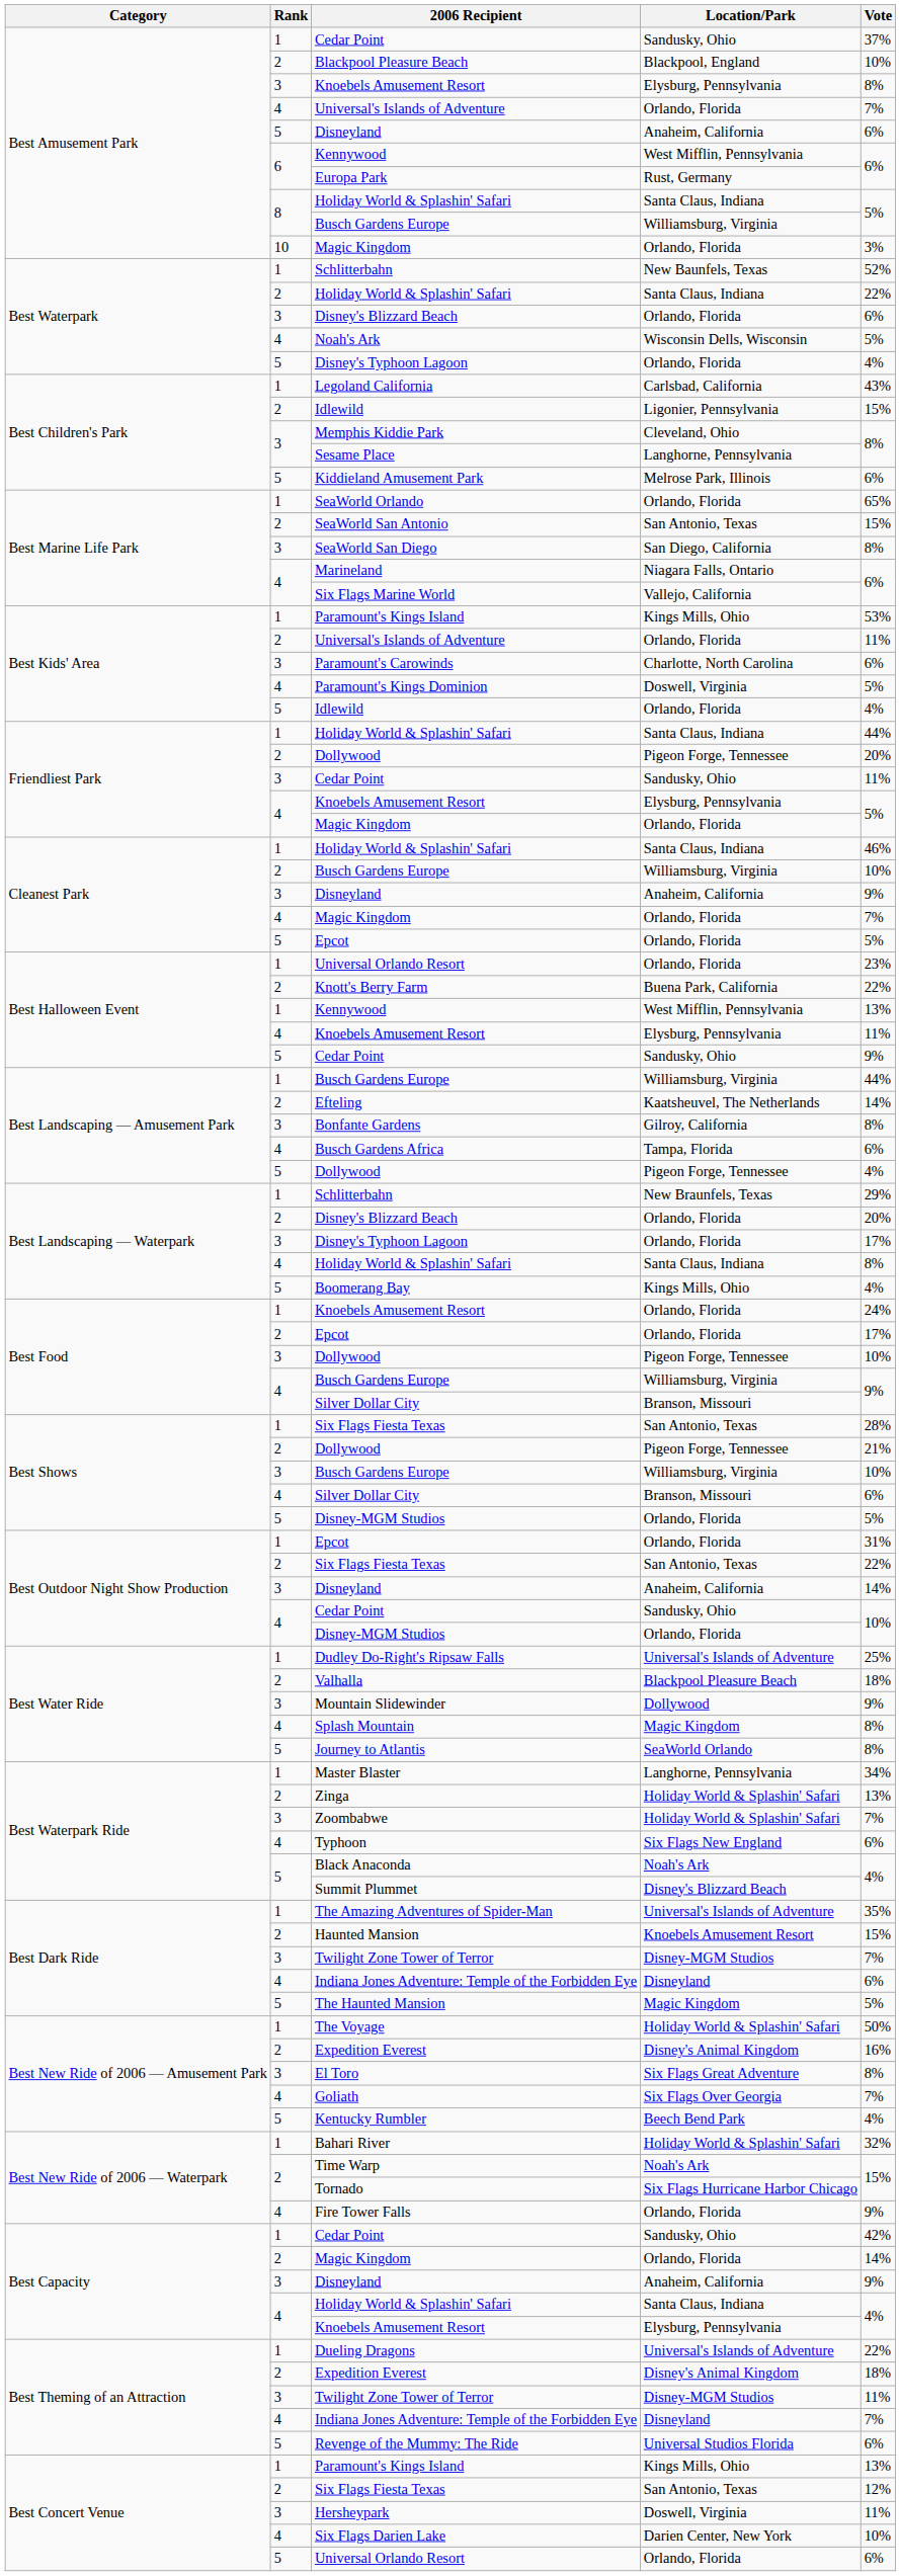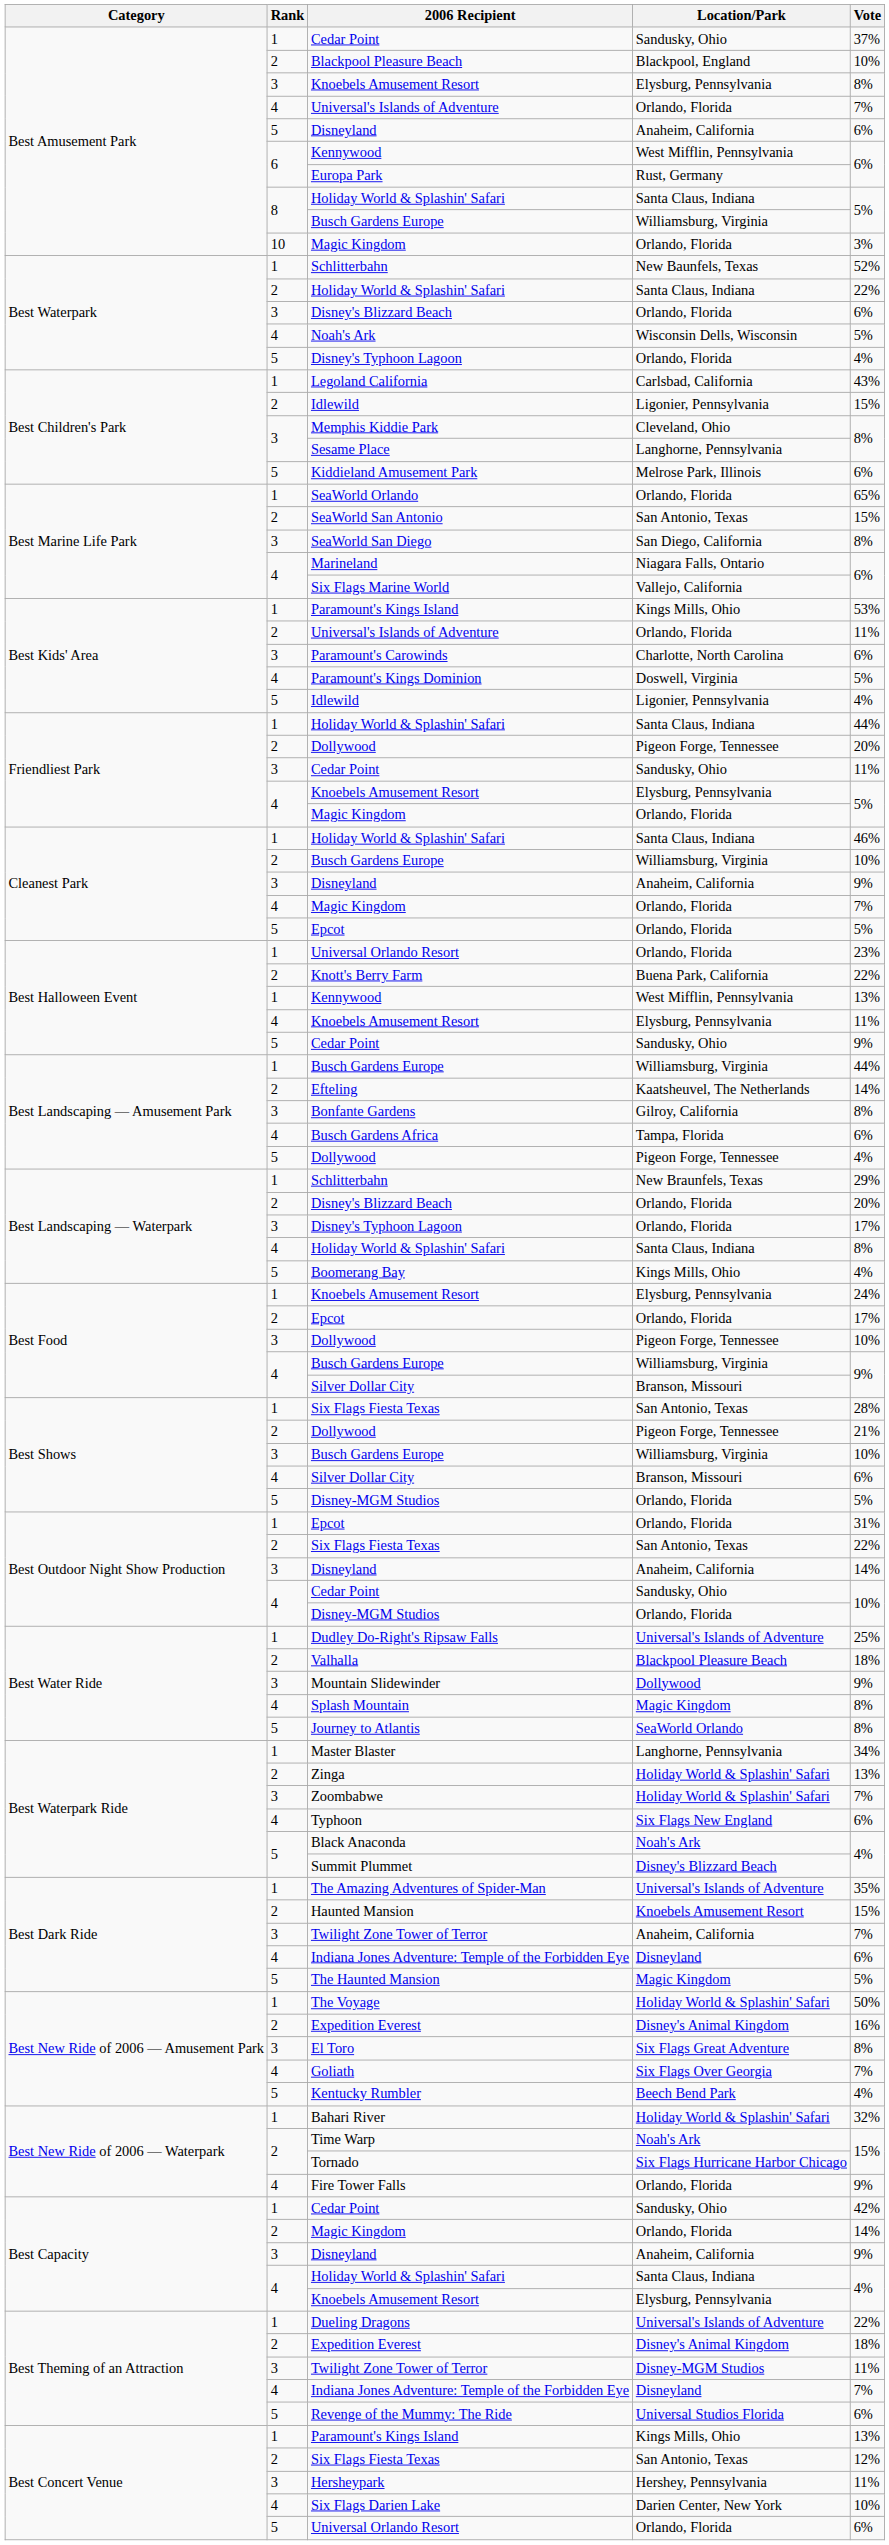Best Kids' Area / Idlewild | Location/Park: Orlando, Florida -> Ligonier, Pennsylvania
Best Food / Knoebels Amusement Resort | Location/Park: Orlando, Florida -> Elysburg, Pennsylvania
Best Dark Ride / Twilight Zone Tower of Terror | Location/Park: Disney-MGM Studios -> Anaheim, California
Hersheypark | Location/Park: Doswell, Virginia -> Hershey, Pennsylvania
